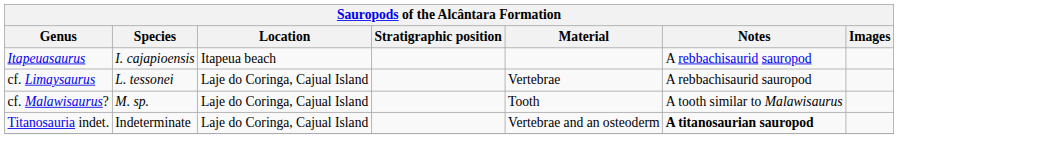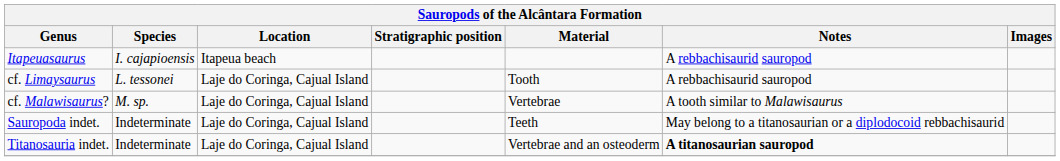cf. Limaysaurus | Material: Vertebrae -> Tooth
cf. Malawisaurus? | Material: Tooth -> Vertebrae
+ row: Sauropoda indet. | Indeterminate | Laje do Coringa, Cajual Island | Teeth | May belong to a titanosaurian or a diplodocoid rebbachisaurid
